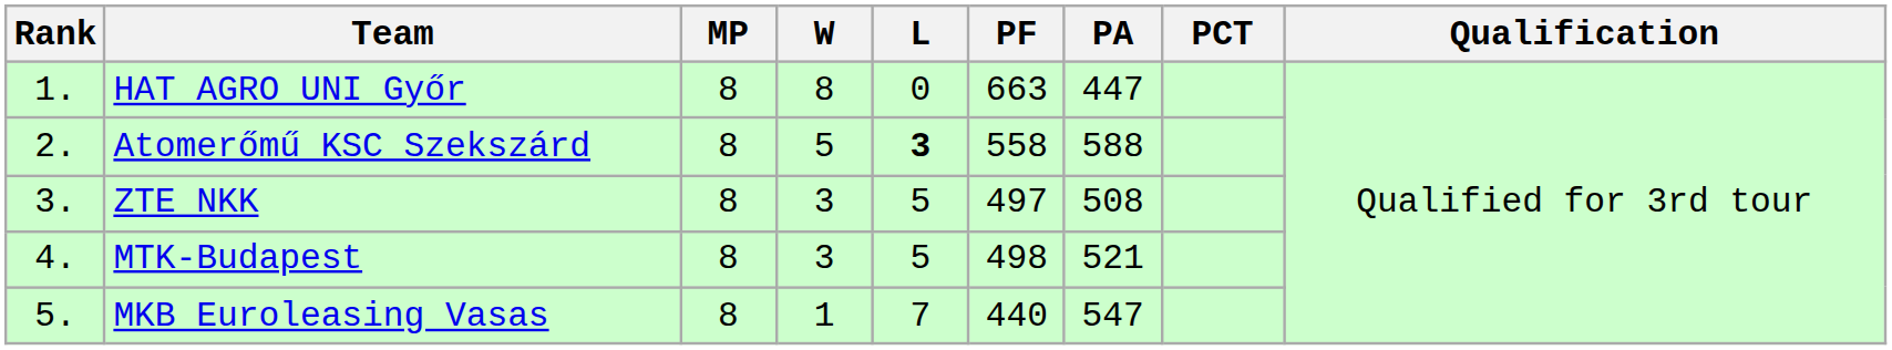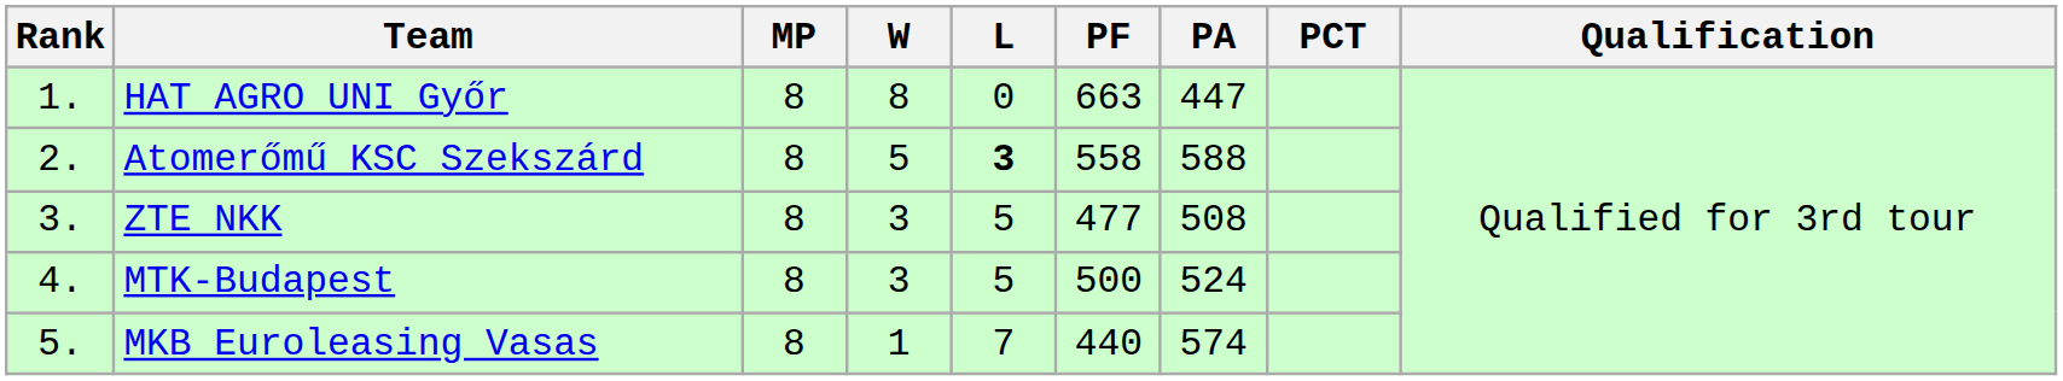ZTE NKK | PF: 497 -> 477
MTK-Budapest | PF: 498 -> 500
MTK-Budapest | PA: 521 -> 524
MKB Euroleasing Vasas | PA: 547 -> 574
